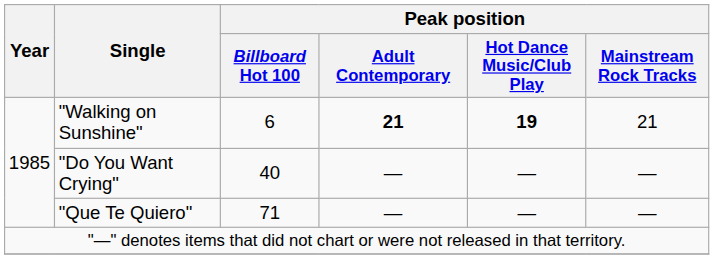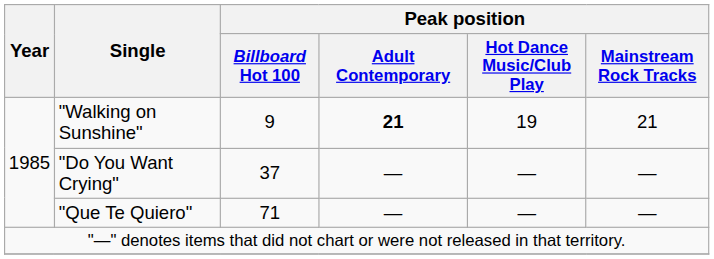"Walking on Sunshine" | Peak position / Billboard Hot 100: 6 -> 9
"Walking on Sunshine" | Peak position / Hot Dance Music/Club Play: bold -> normal
"Do You Want Crying" | Peak position / Billboard Hot 100: 40 -> 37
